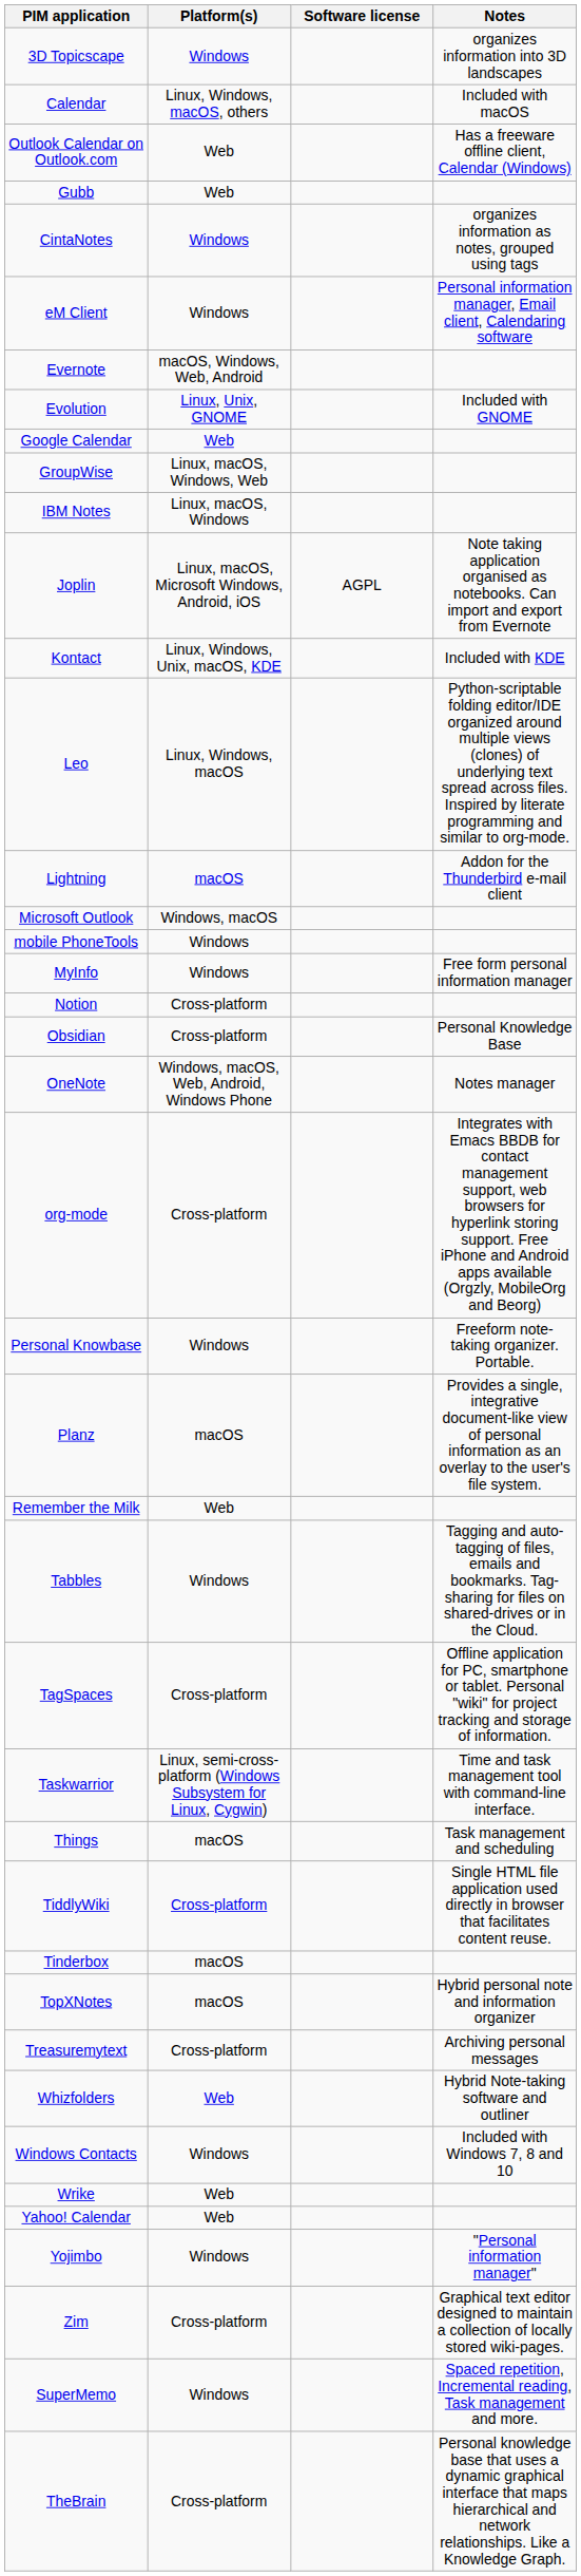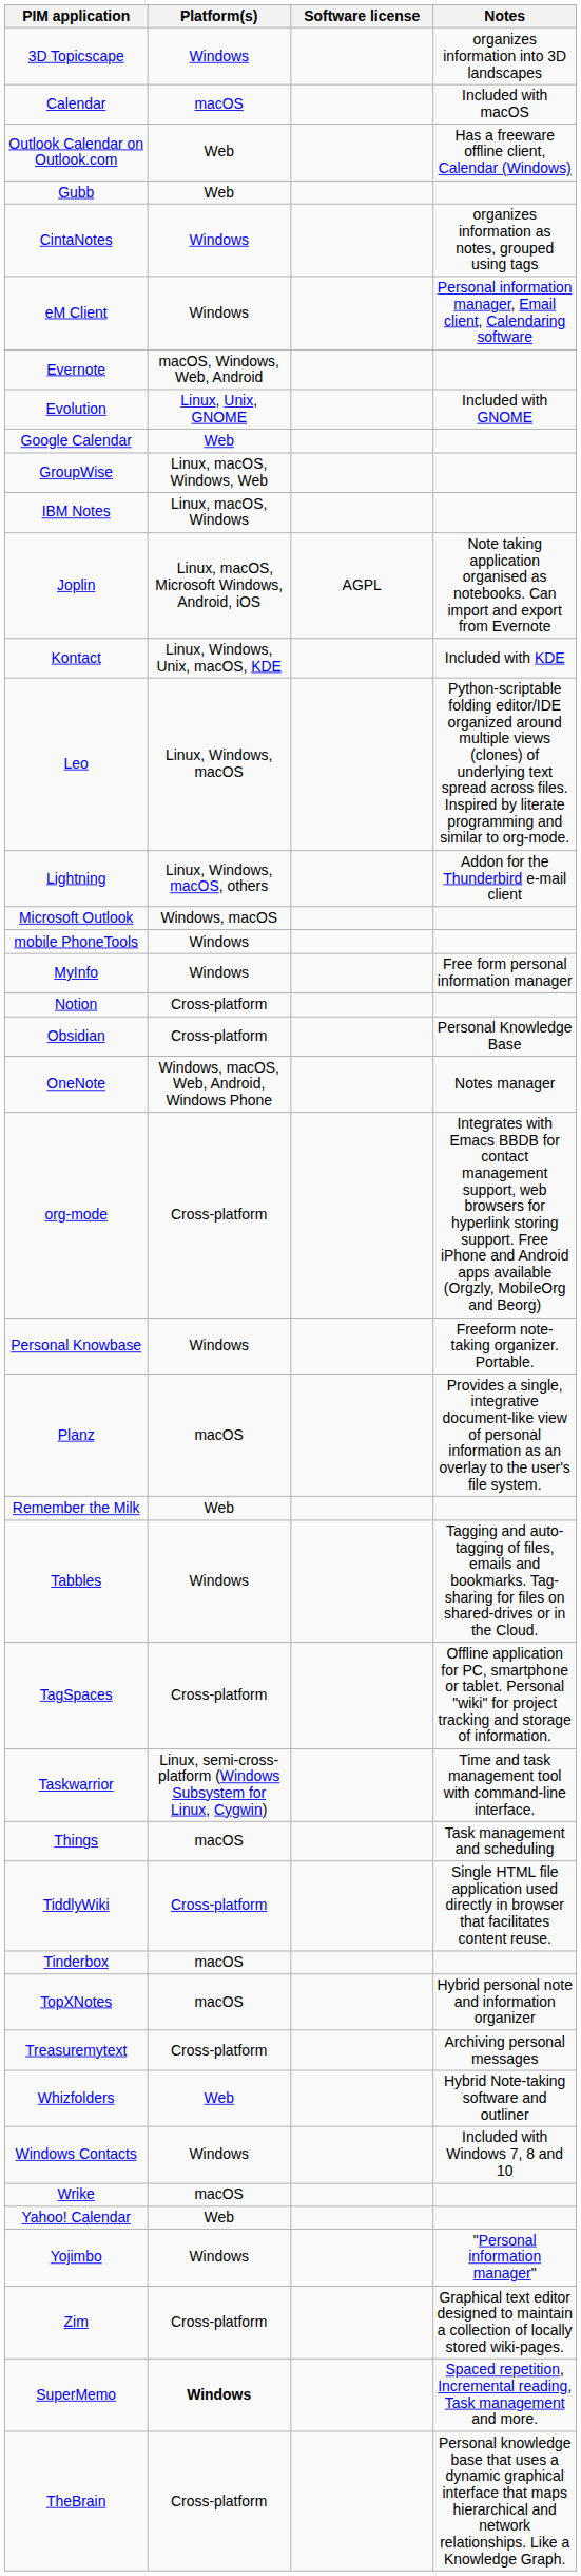Calendar | Platform(s): Linux, Windows, macOS, others -> macOS
Lightning | Platform(s): macOS -> Linux, Windows, macOS, others
Wrike | Platform(s): Web -> macOS
SuperMemo | Platform(s): normal -> bold
